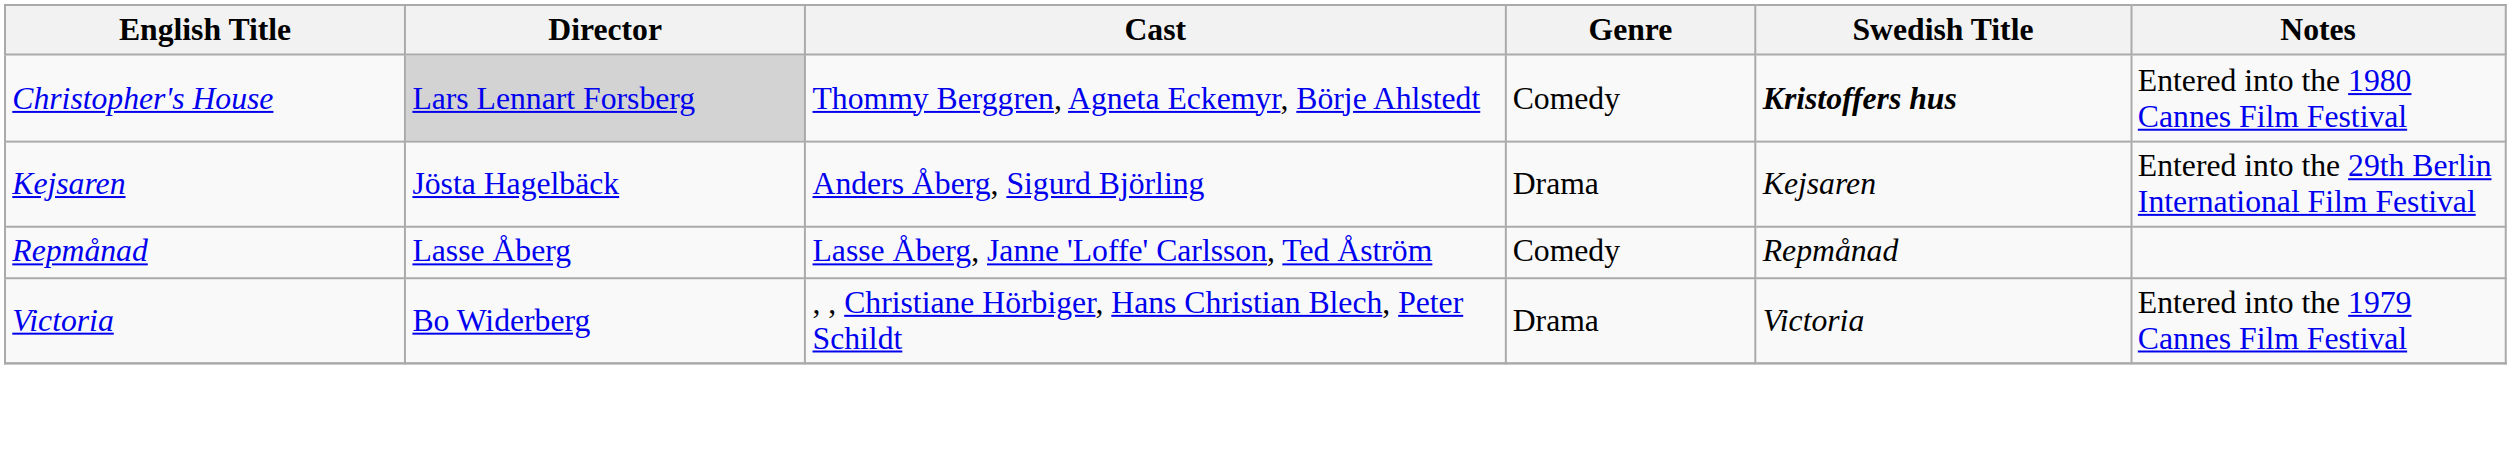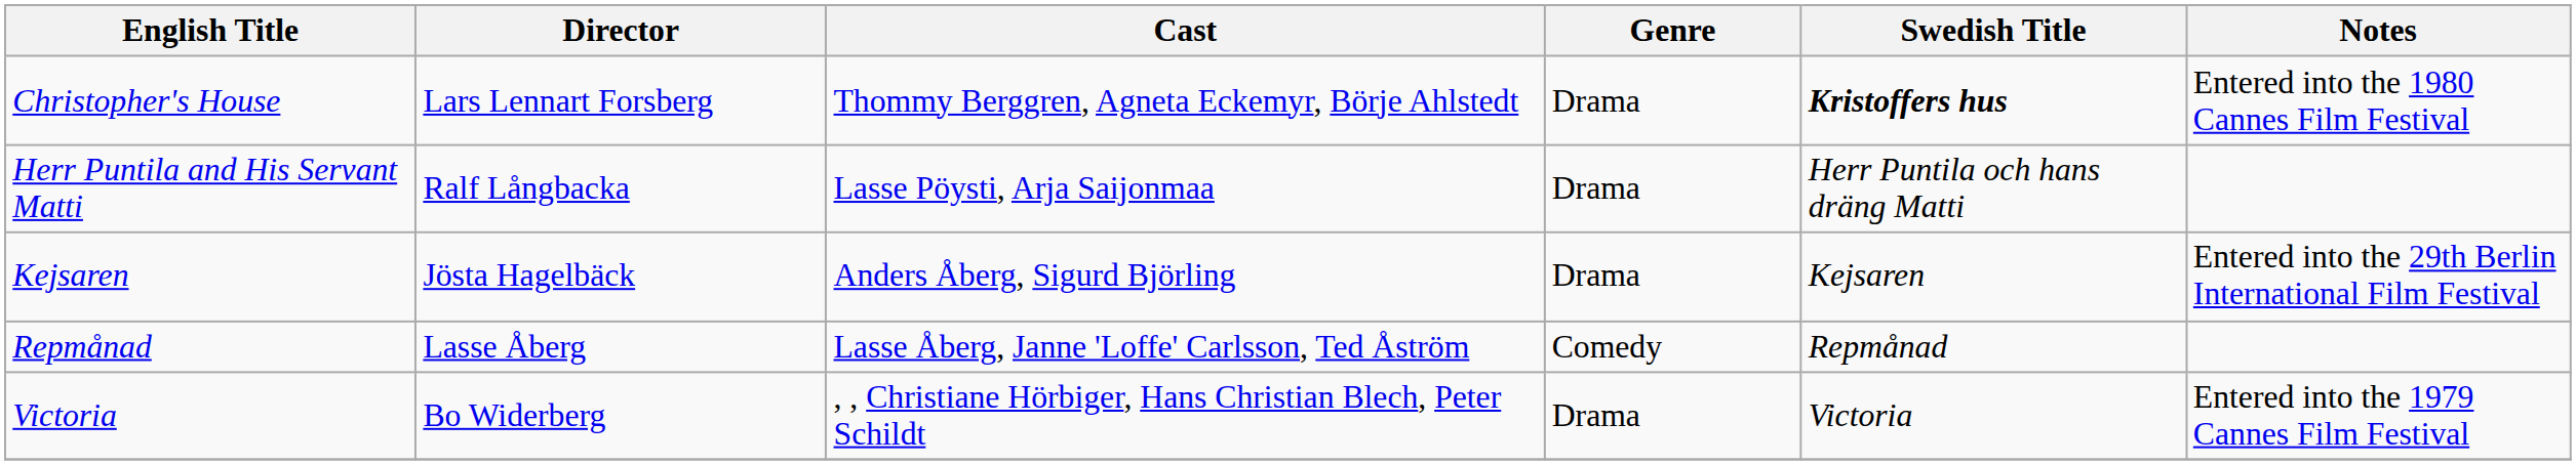Christopher's House | Director: lightgrey background -> no background
Christopher's House | Genre: Comedy -> Drama
+ row: Herr Puntila and His Servant Matti | Ralf Långbacka | Lasse Pöysti, Arja Saijonmaa | Drama | Herr Puntila och hans dräng Matti
